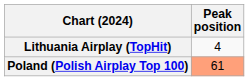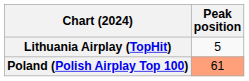Lithuania Airplay (TopHit) | Peak position: 4 -> 5
